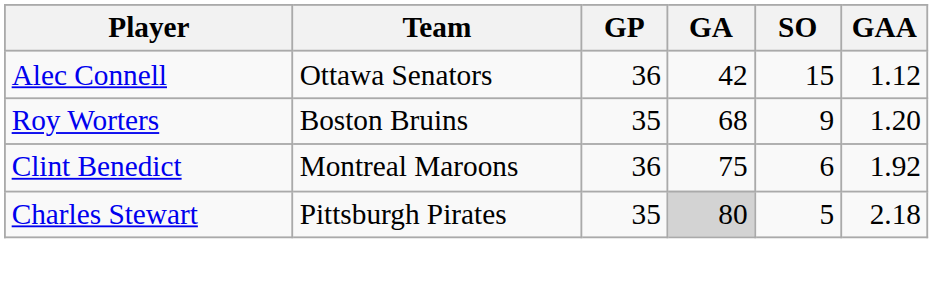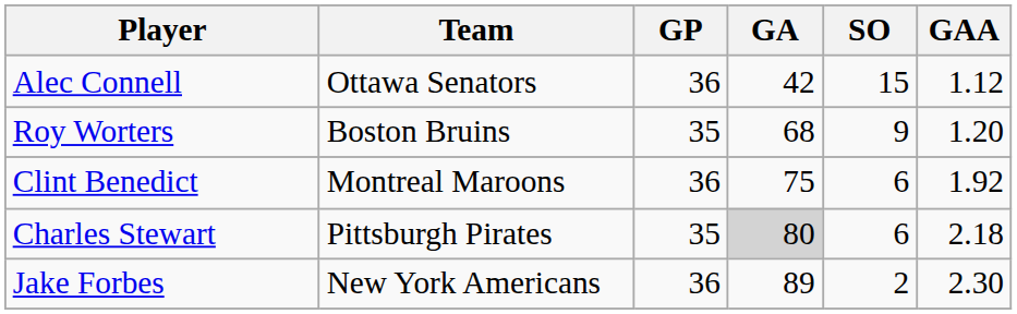Charles Stewart | SO: 5 -> 6
+ row: Jake Forbes | New York Americans | 36 | 89 | 2 | 2.30
